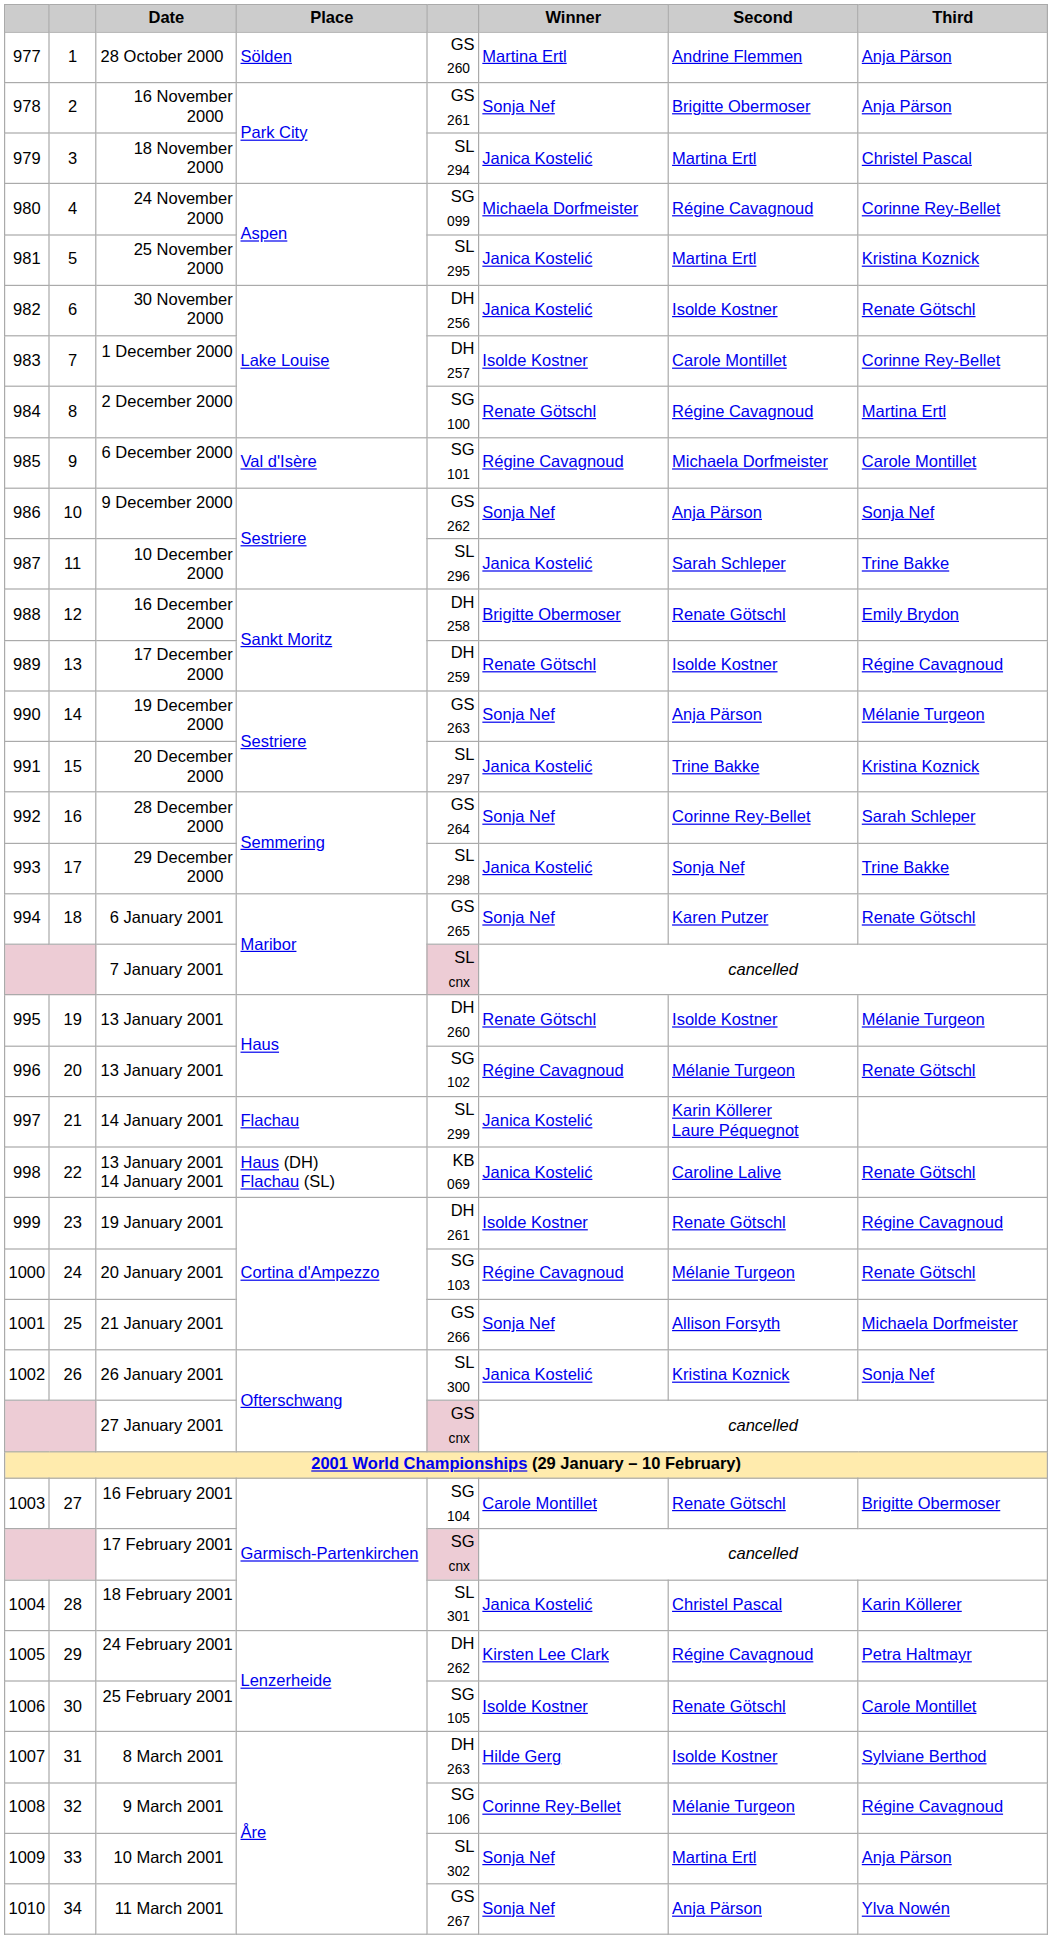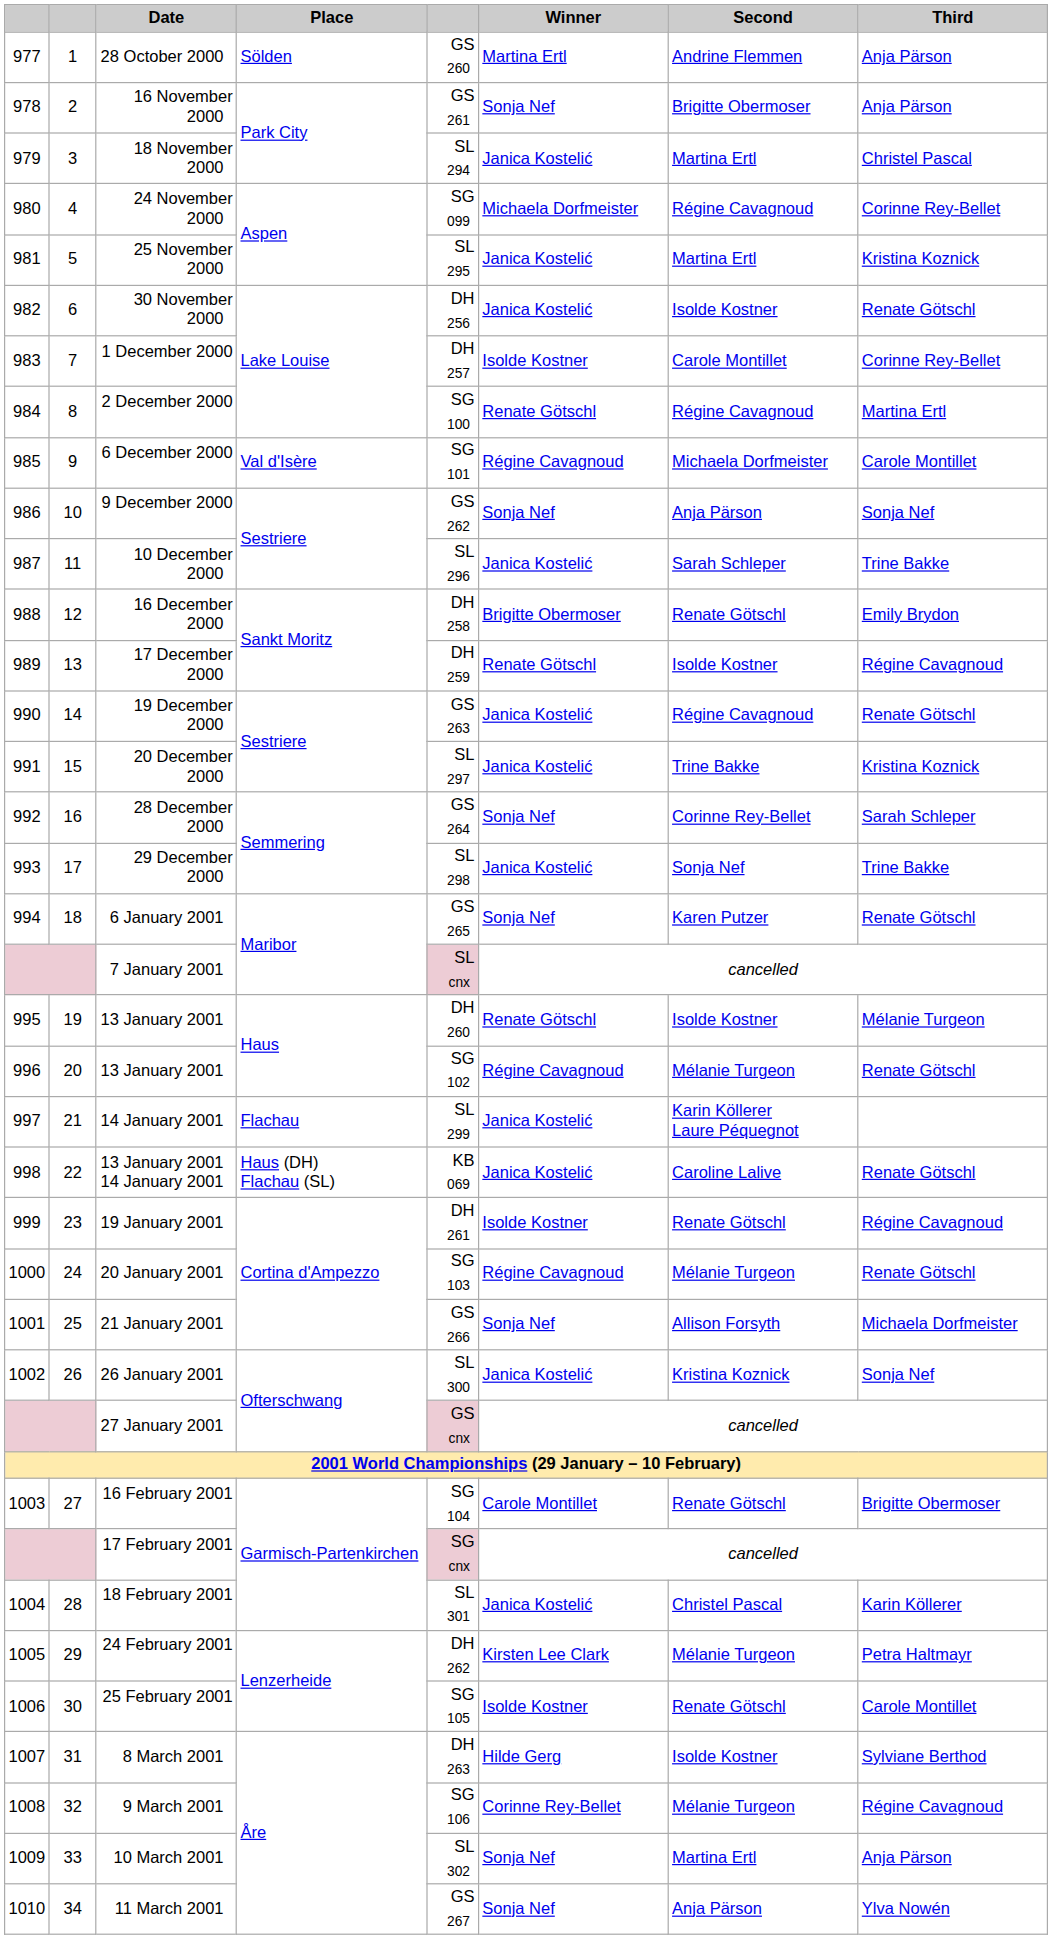19 December 2000 | Winner: Sonja Nef -> Janica Kostelić
19 December 2000 | Second: Anja Pärson -> Régine Cavagnoud
19 December 2000 | Third: Mélanie Turgeon -> Renate Götschl
24 February 2001 | Second: Régine Cavagnoud -> Mélanie Turgeon
